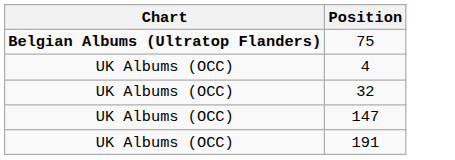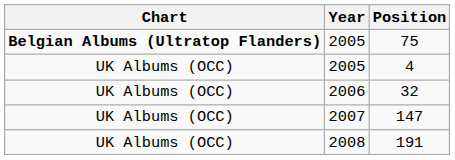+ column: Year | 2005 | 2005 | 2006 | 2007 | 2008
